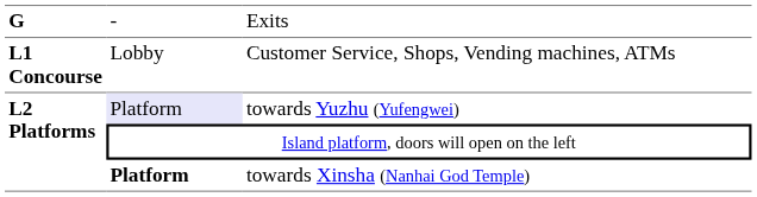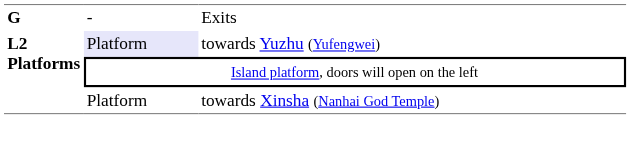- row: L1 Concourse | Lobby | Customer Service, Shops, Vending machines, ATMs
towards Xinsha (Nanhai God Temple) | column 2: bold -> normal
